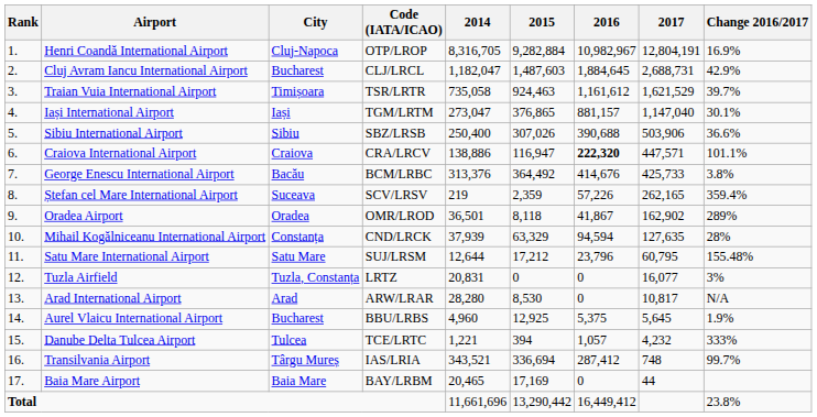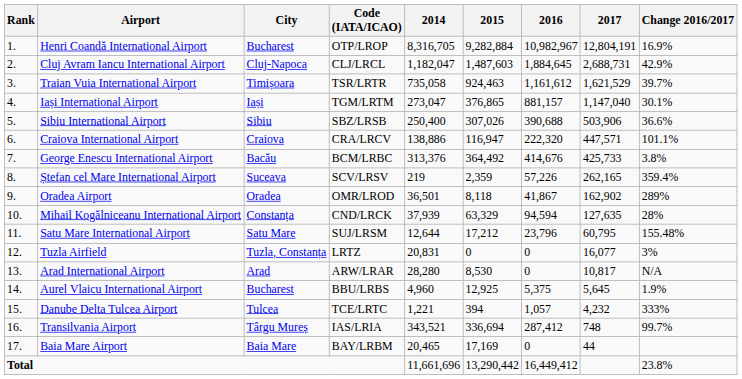Henri Coandă International Airport | City: Cluj-Napoca -> Bucharest
Cluj Avram Iancu International Airport | City: Bucharest -> Cluj-Napoca
Craiova International Airport | 2016: bold -> normal
